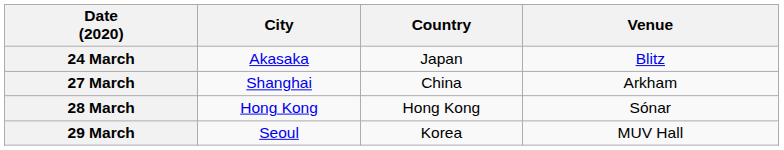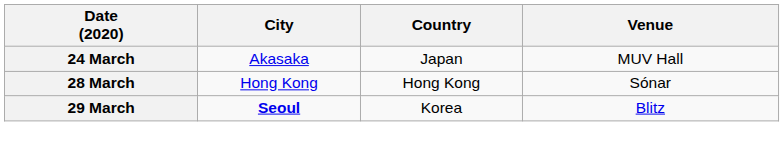24 March | Venue: Blitz -> MUV Hall
- row: 27 March | Shanghai | China | Arkham
29 March | City: normal -> bold
29 March | Venue: MUV Hall -> Blitz
